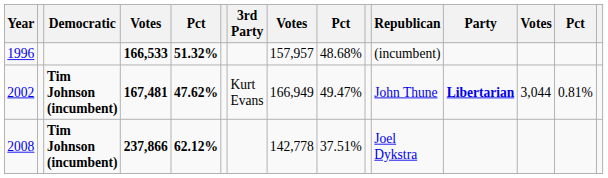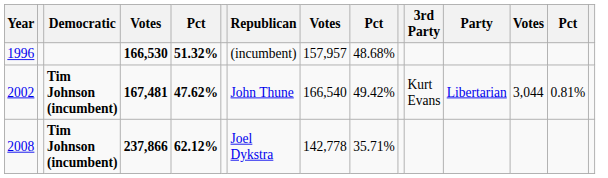columns swapped: Republican <-> 3rd Party
1996 | column 4: 166,533 -> 166,530
2002 | column 8: 166,949 -> 166,540
2002 | column 9: 49.47% -> 49.42%
2002 | Party: bold -> normal
2008 | column 9: 37.51% -> 35.71%
